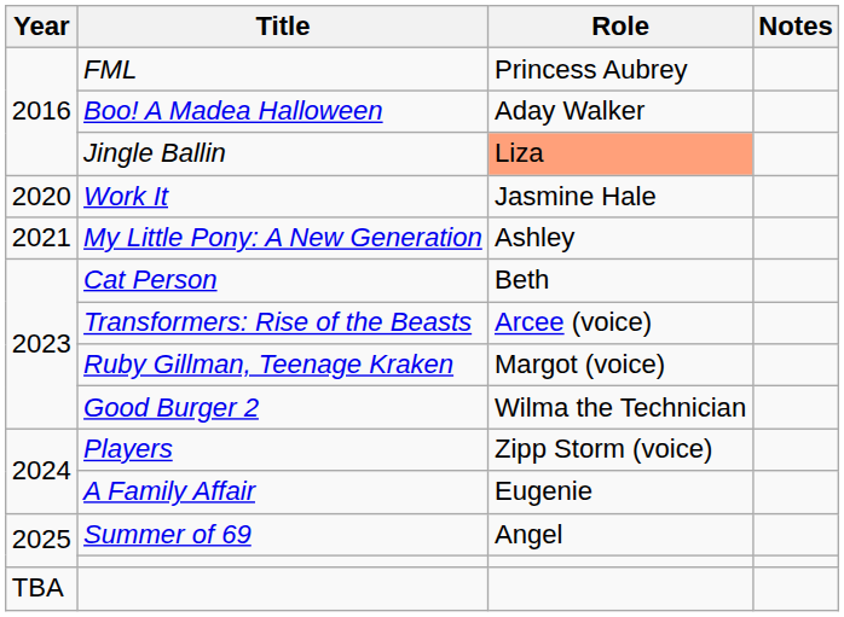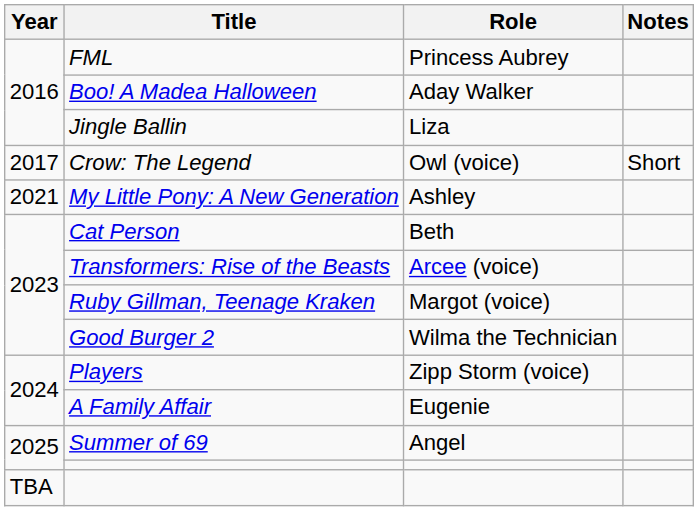Jingle Ballin | Role: lightsalmon background -> no background
+ row: 2017 | Crow: The Legend | Owl (voice) | Short
- row: 2020 | Work It | Jasmine Hale
